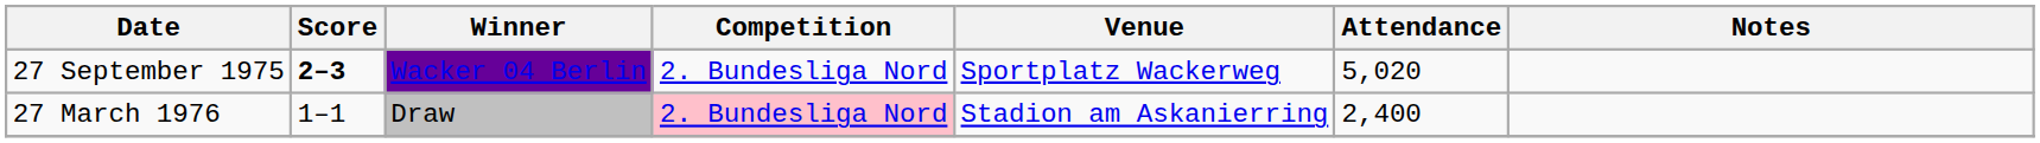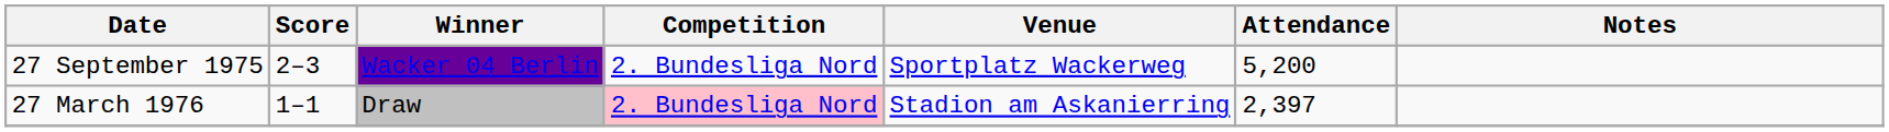27 September 1975 | Score: bold -> normal
27 September 1975 | Attendance: 5,020 -> 5,200
27 March 1976 | Attendance: 2,400 -> 2,397
